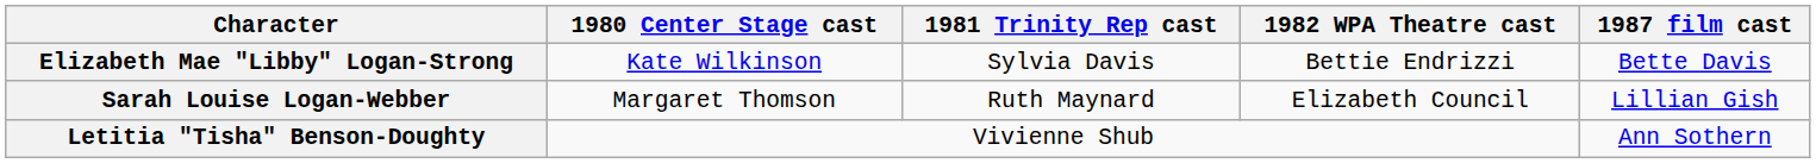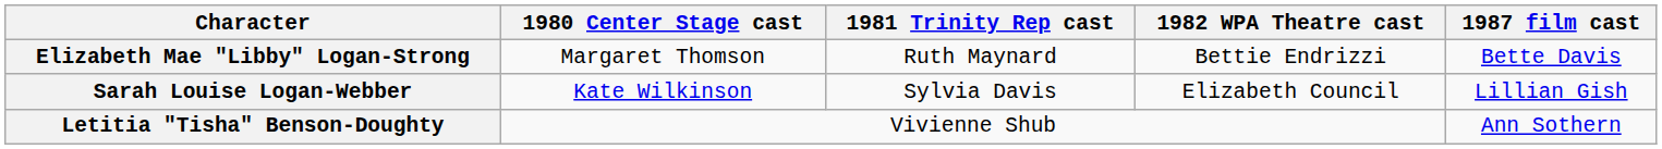Elizabeth Mae "Libby" Logan-Strong | 1980 Center Stage cast: Kate Wilkinson -> Margaret Thomson
Elizabeth Mae "Libby" Logan-Strong | 1981 Trinity Rep cast: Sylvia Davis -> Ruth Maynard
Sarah Louise Logan-Webber | 1980 Center Stage cast: Margaret Thomson -> Kate Wilkinson
Sarah Louise Logan-Webber | 1981 Trinity Rep cast: Ruth Maynard -> Sylvia Davis
